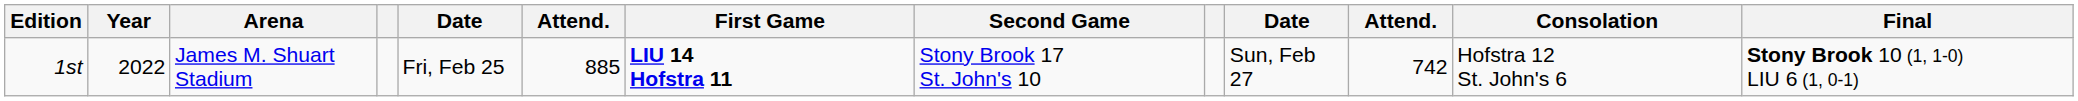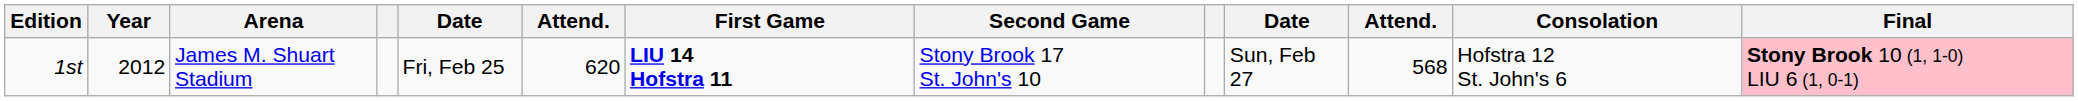1st | Year: 2022 -> 2012
1st | column 6: 885 -> 620
1st | column 11: 742 -> 568
1st | Final: no background -> pink background
